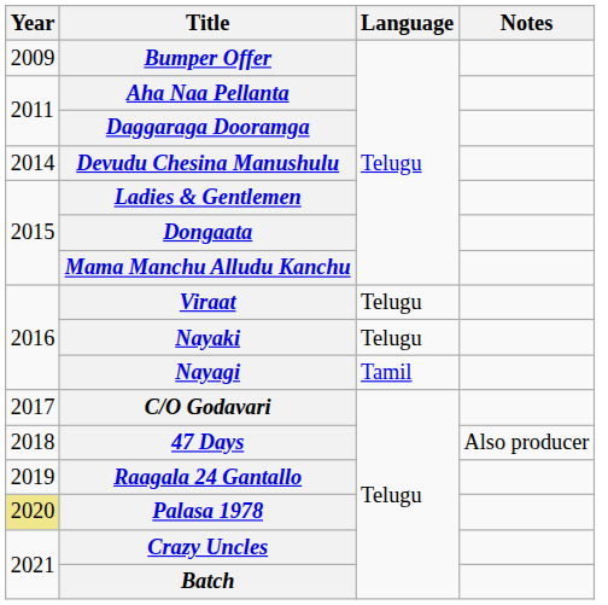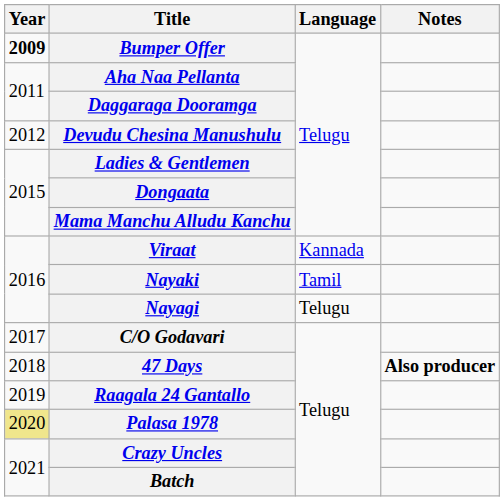Bumper Offer | Year: normal -> bold
Devudu Chesina Manushulu | Year: 2014 -> 2012
Viraat | Language: Telugu -> Kannada
Nayaki | Language: Telugu -> Tamil
Nayagi | Language: Tamil -> Telugu
47 Days | Notes: normal -> bold
